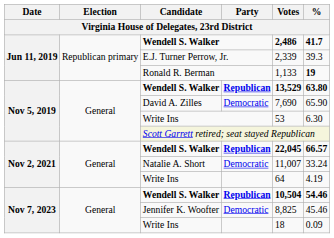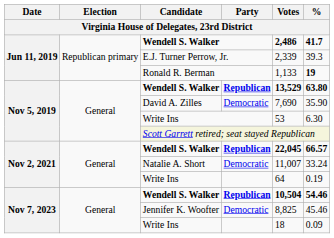David A. Zilles | %: 65.90 -> 35.90
Nov 2, 2021 / Write Ins | %: 4.19 -> 0.19
